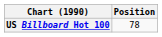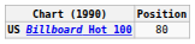US Billboard Hot 100 | Position: 78 -> 80
